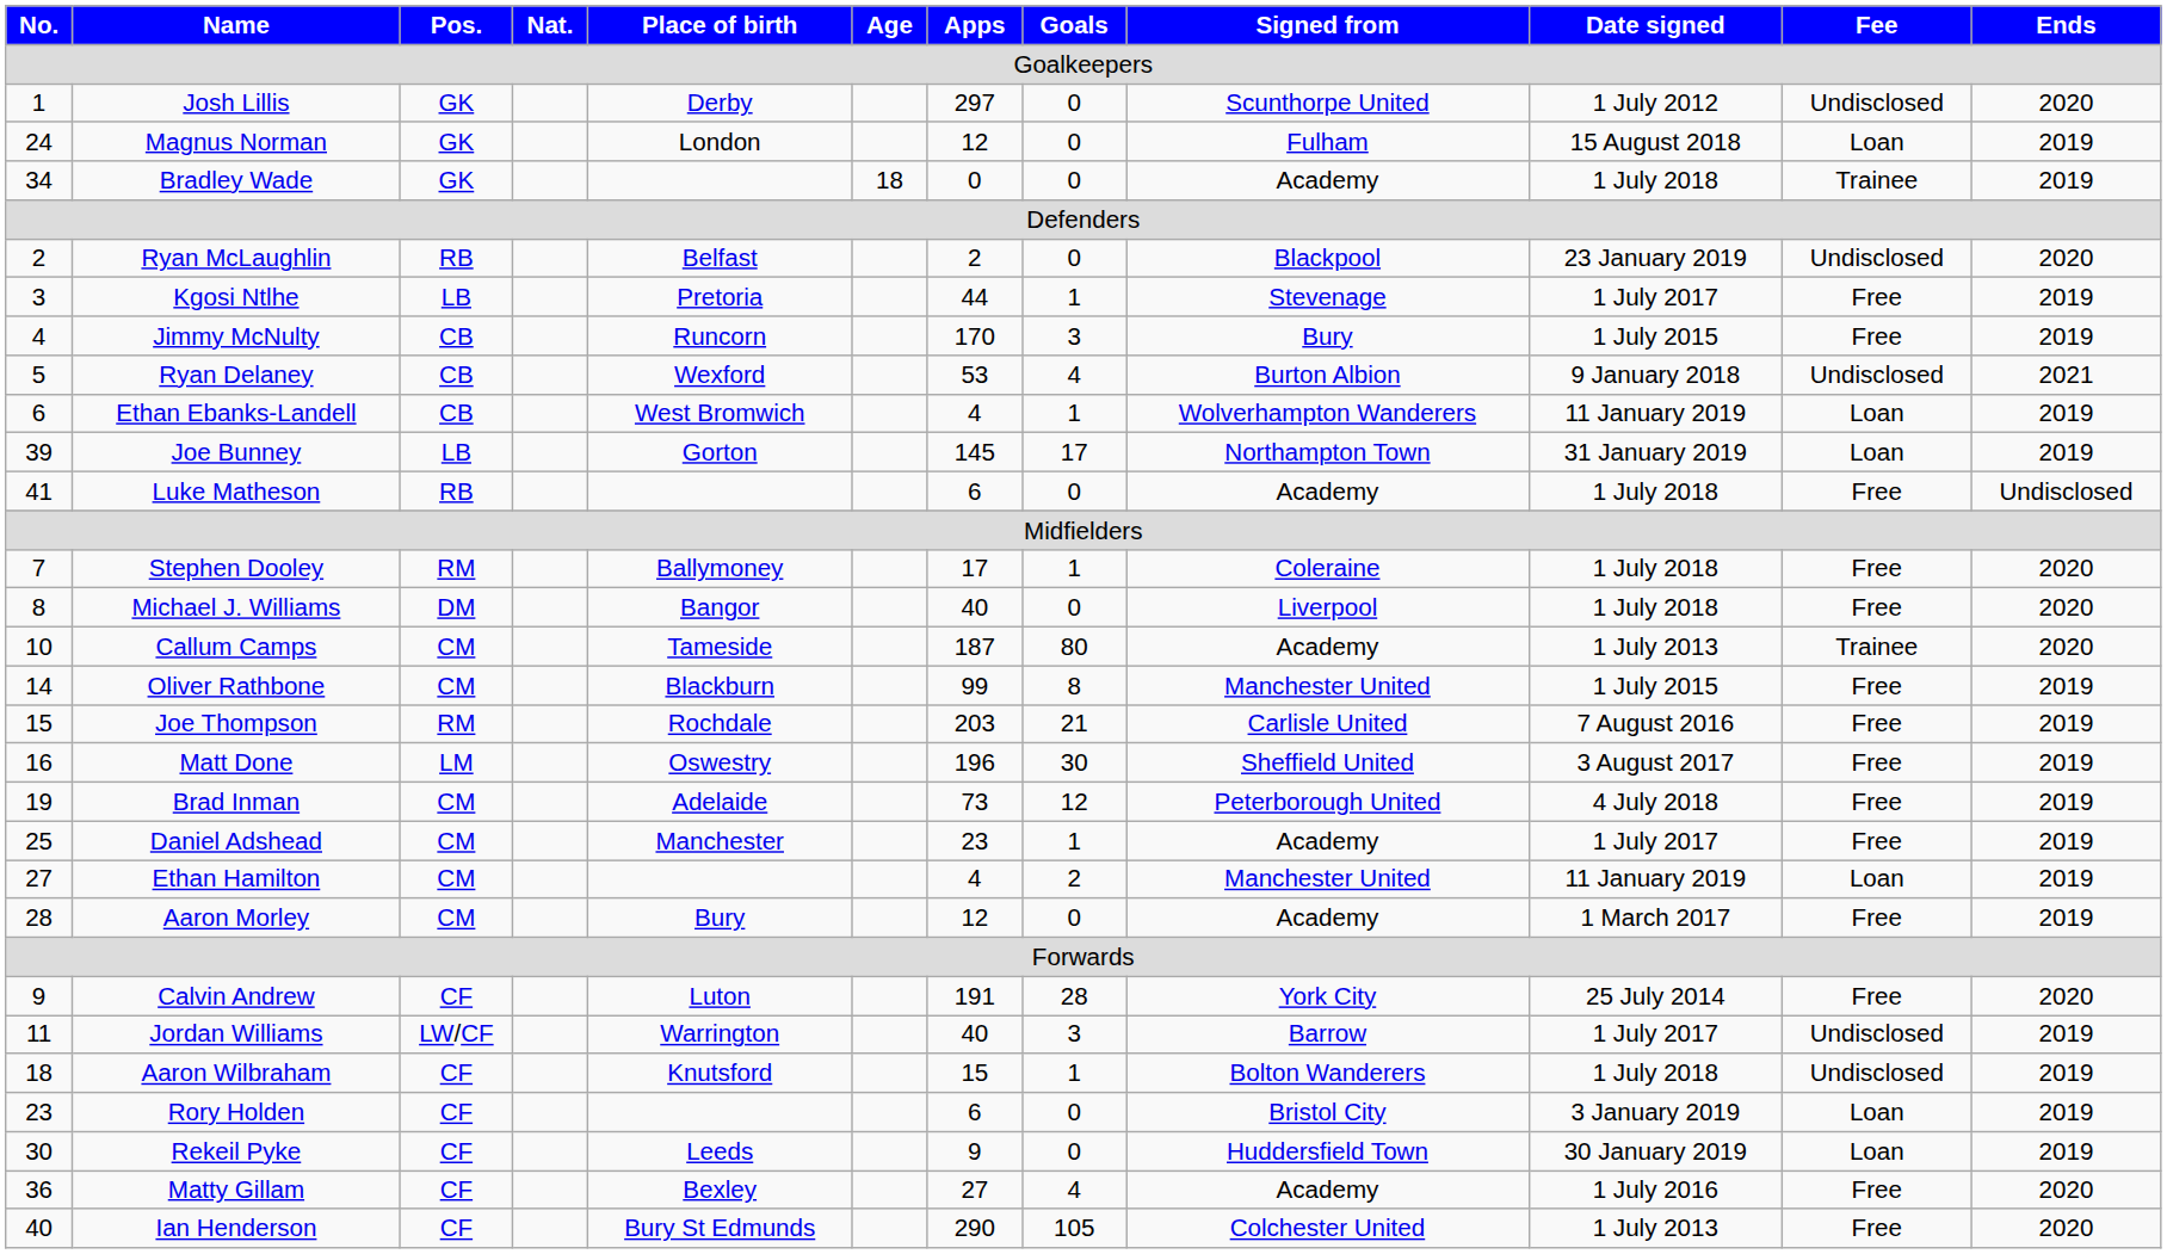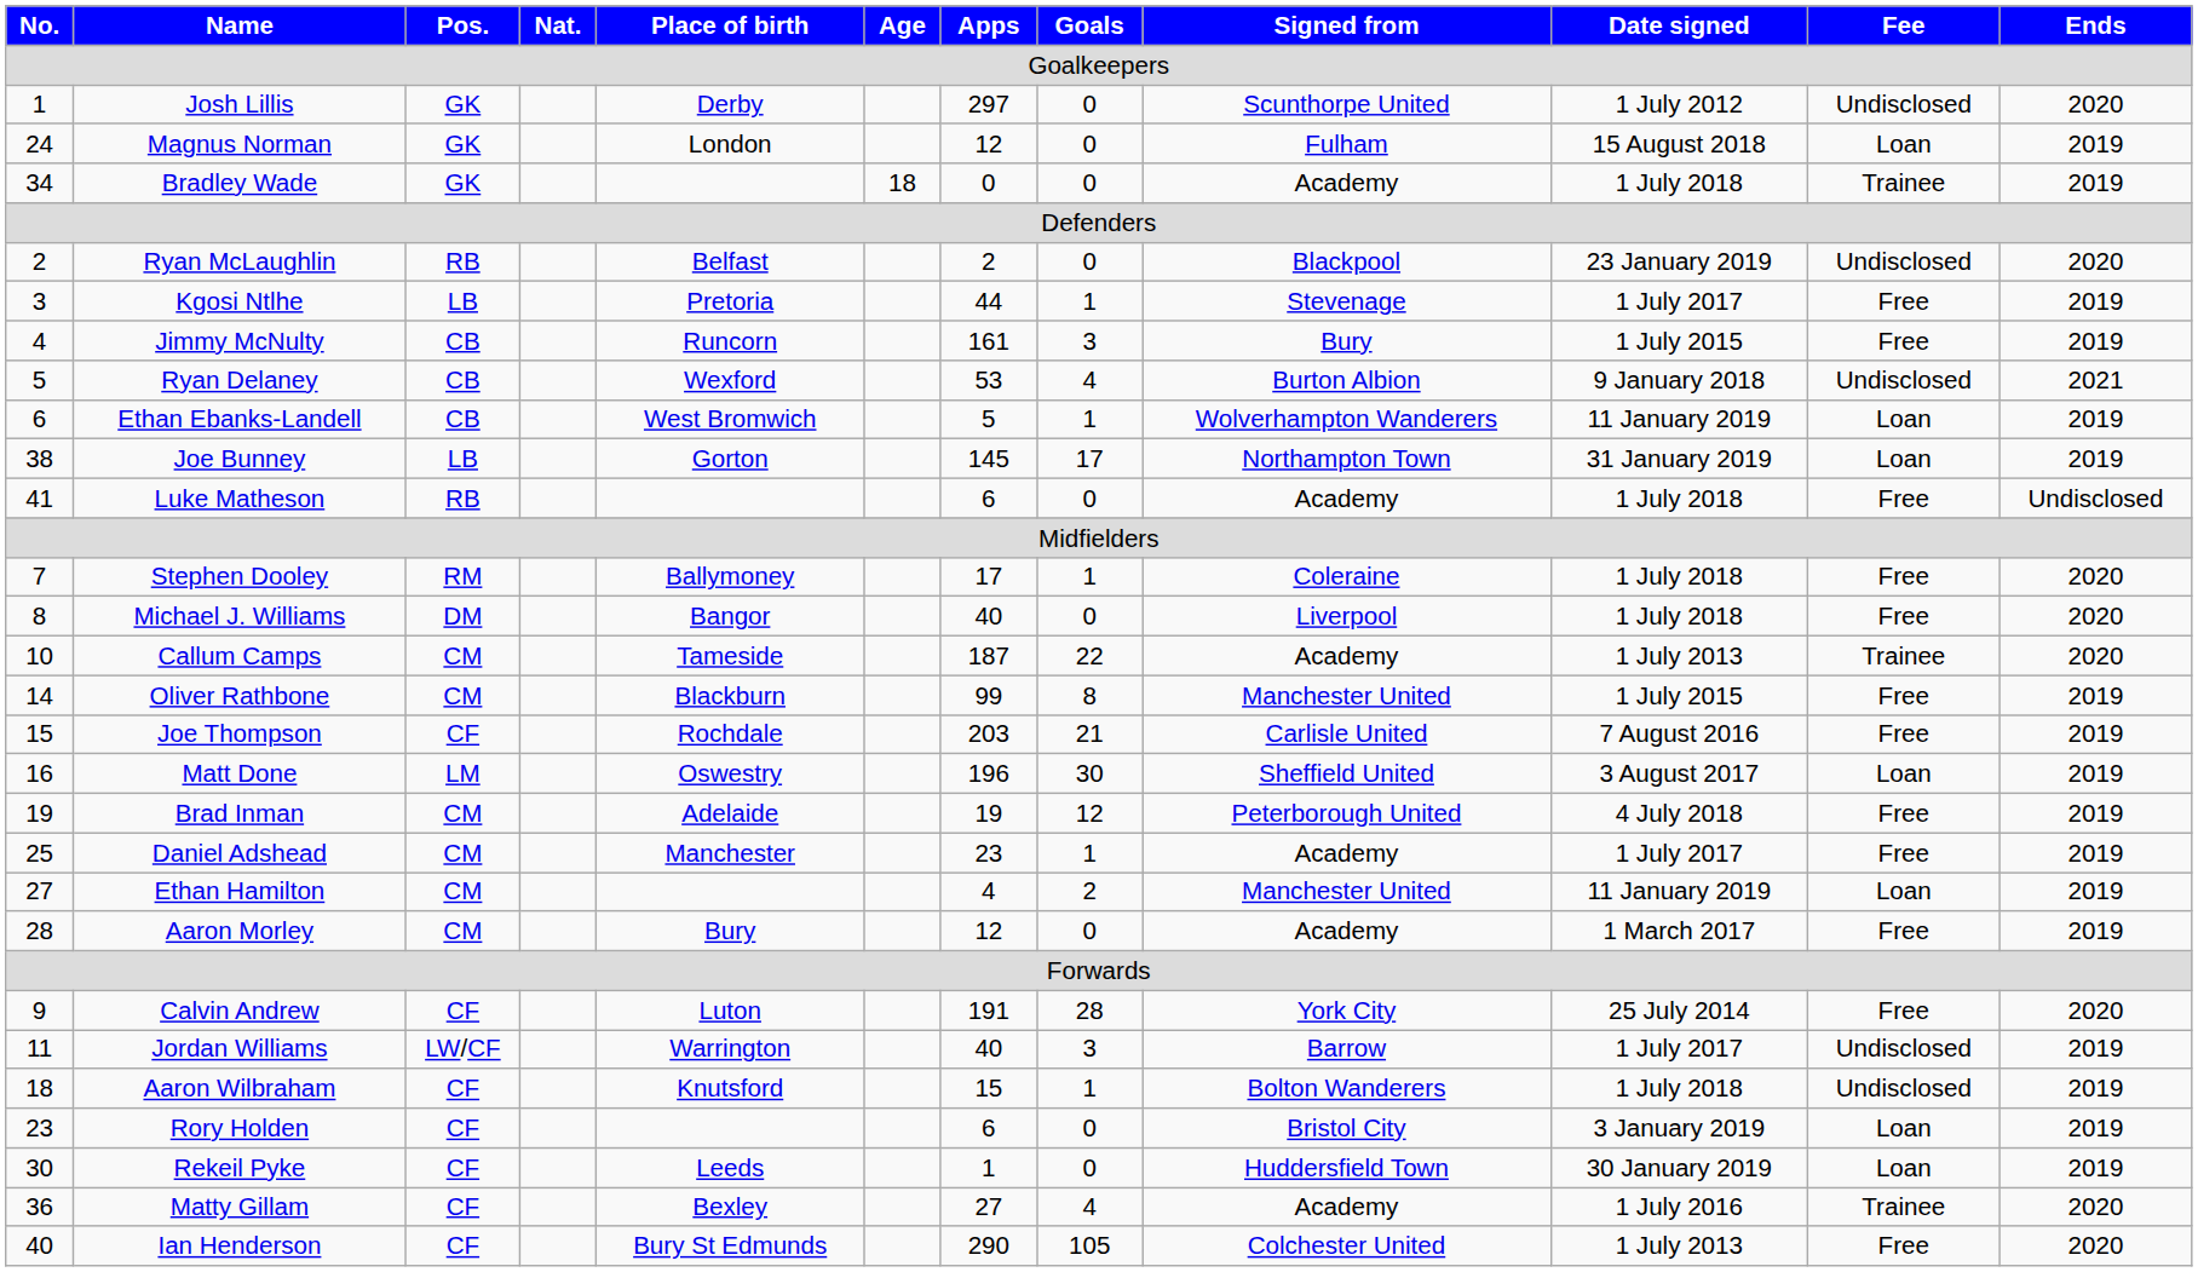Jimmy McNulty | Apps: 170 -> 161
Ethan Ebanks-Landell | Apps: 4 -> 5
Joe Bunney | No.: 39 -> 38
Callum Camps | Goals: 80 -> 22
Joe Thompson | Pos.: RM -> CF
Matt Done | Fee: Free -> Loan
Brad Inman | Apps: 73 -> 19
Rekeil Pyke | Apps: 9 -> 1
Matty Gillam | Fee: Free -> Trainee
